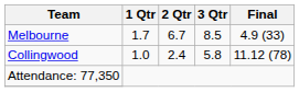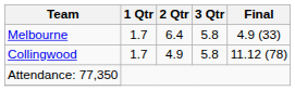Melbourne | 2 Qtr: 6.7 -> 6.4
Melbourne | 3 Qtr: 8.5 -> 5.8
Collingwood | 1 Qtr: 1.0 -> 1.7
Collingwood | 2 Qtr: 2.4 -> 4.9
